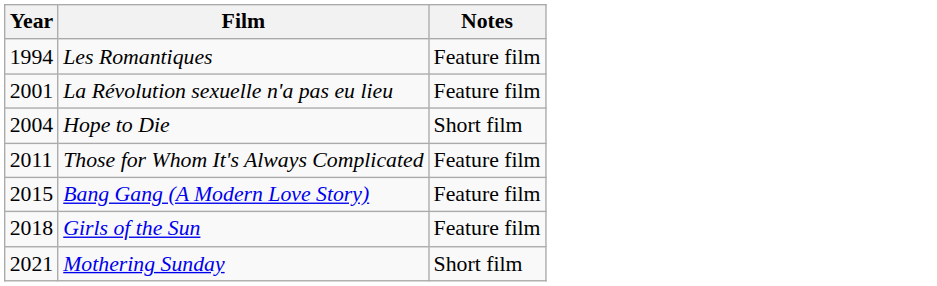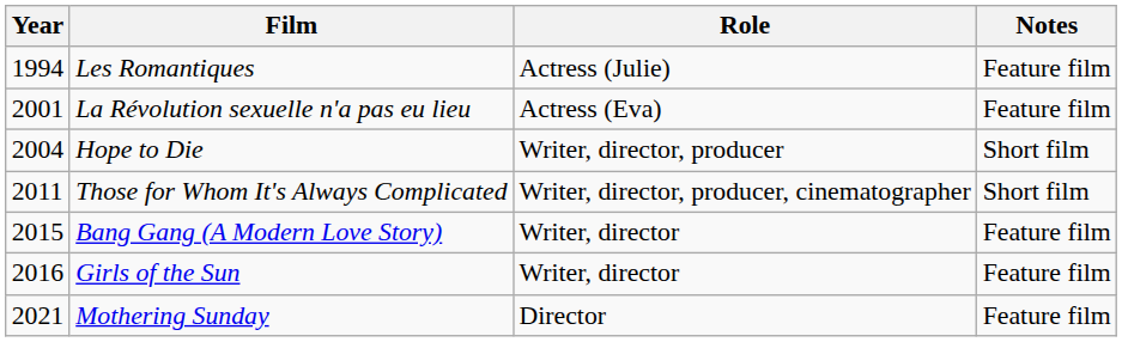+ column: Role | Actress (Julie) | Actress (Eva) | Writer, director, producer | Writer, director, producer, cinematographer | Writer, director | Writer, director | Director
Those for Whom It's Always Complicated | Notes: Feature film -> Short film
Girls of the Sun | Year: 2018 -> 2016
Mothering Sunday | Notes: Short film -> Feature film
